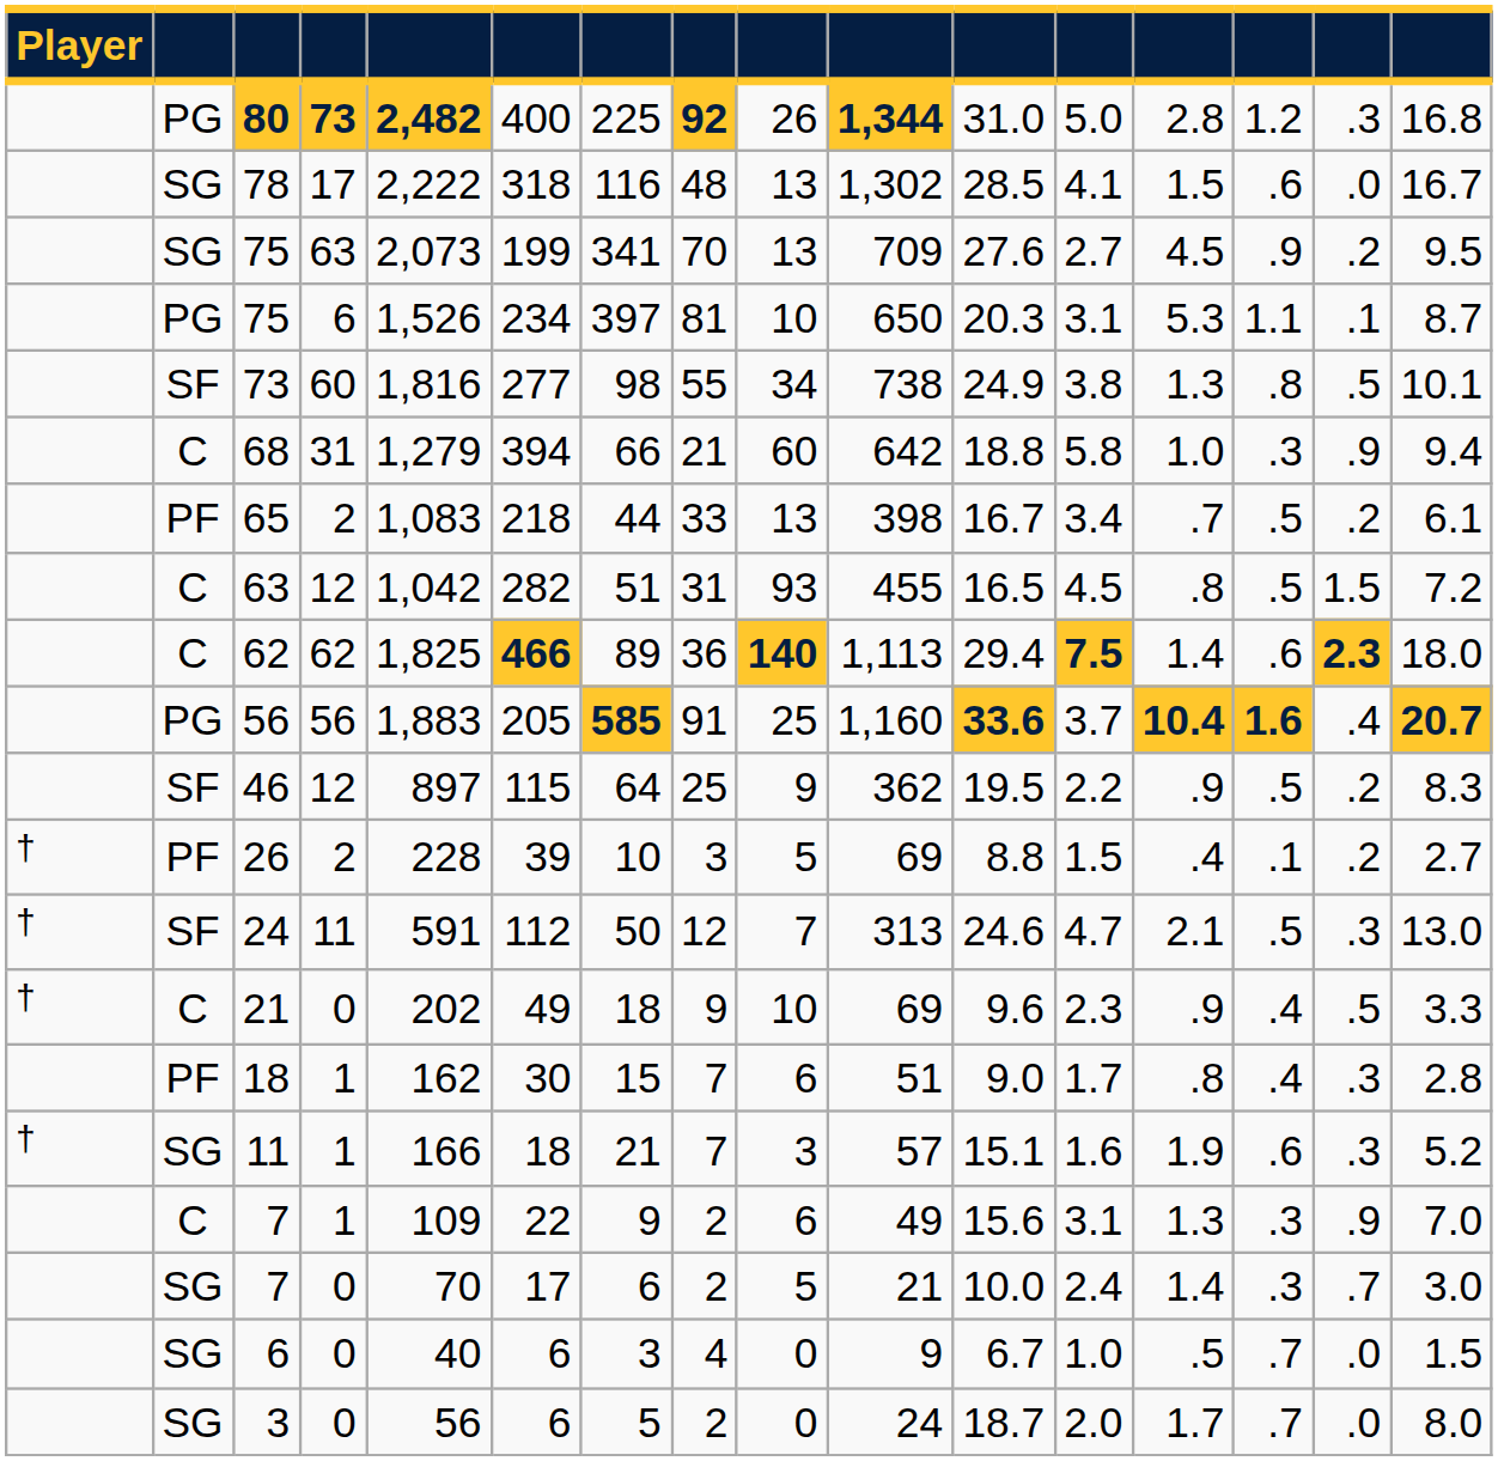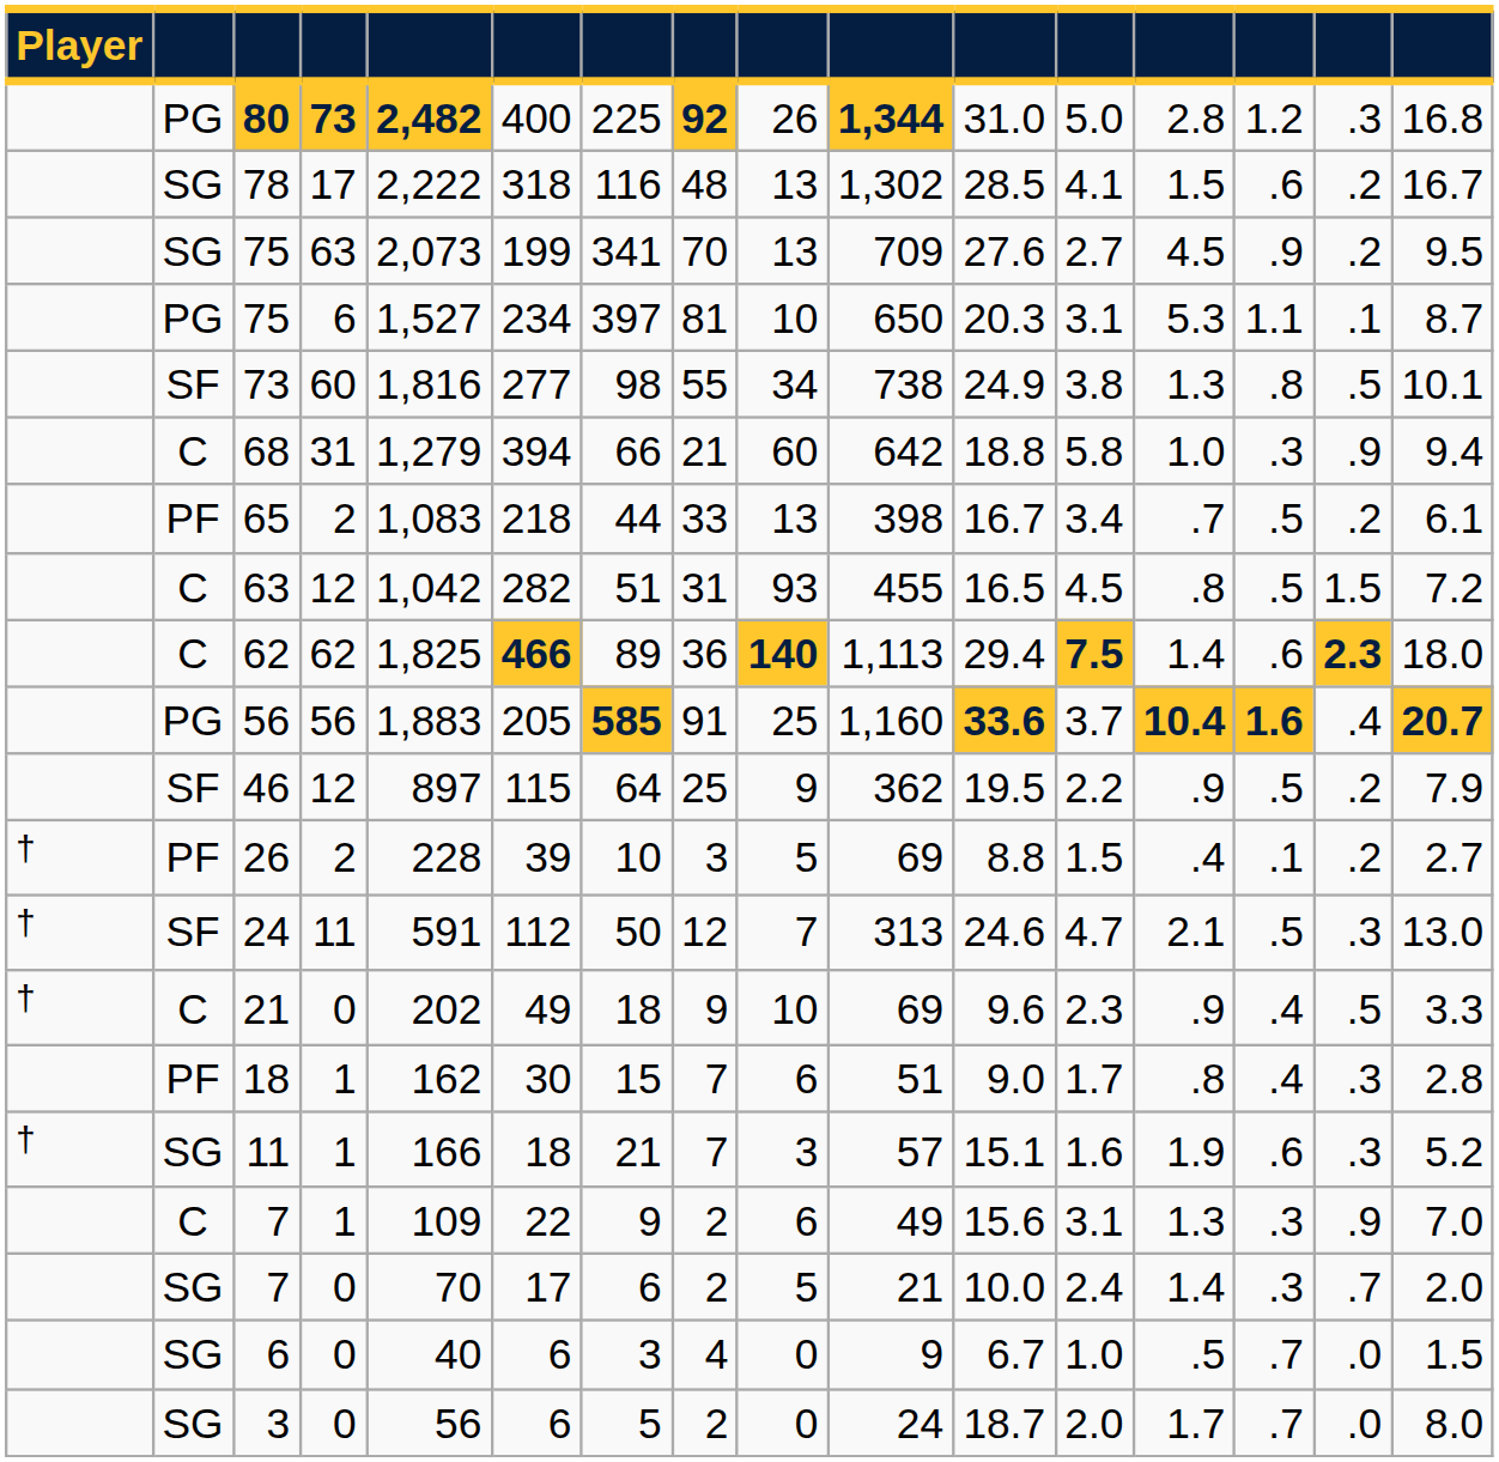78 | column 15: .0 -> .2
75 / 6 | column 5: 1,526 -> 1,527
46 | column 16: 8.3 -> 7.9
7 / 0 | column 16: 3.0 -> 2.0
